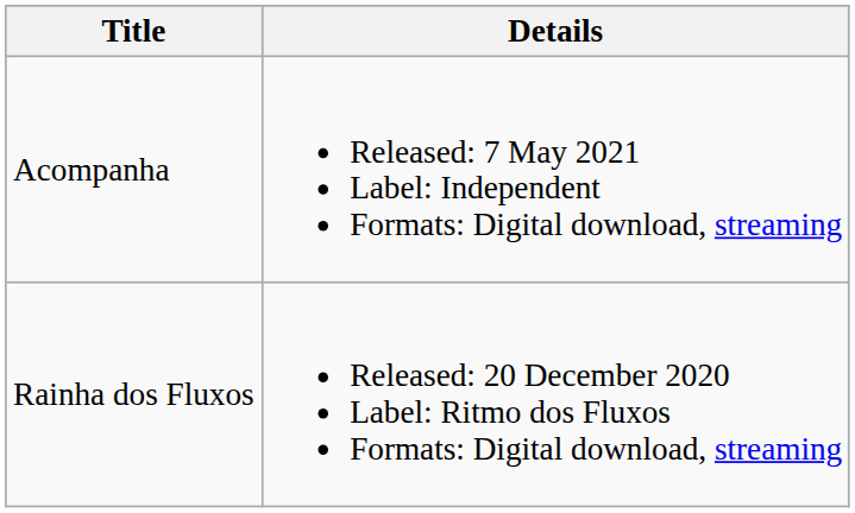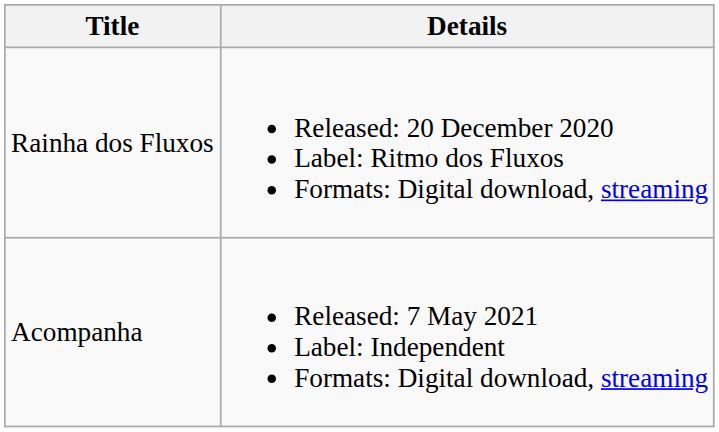rows swapped: Rainha dos Fluxos <-> Acompanha
